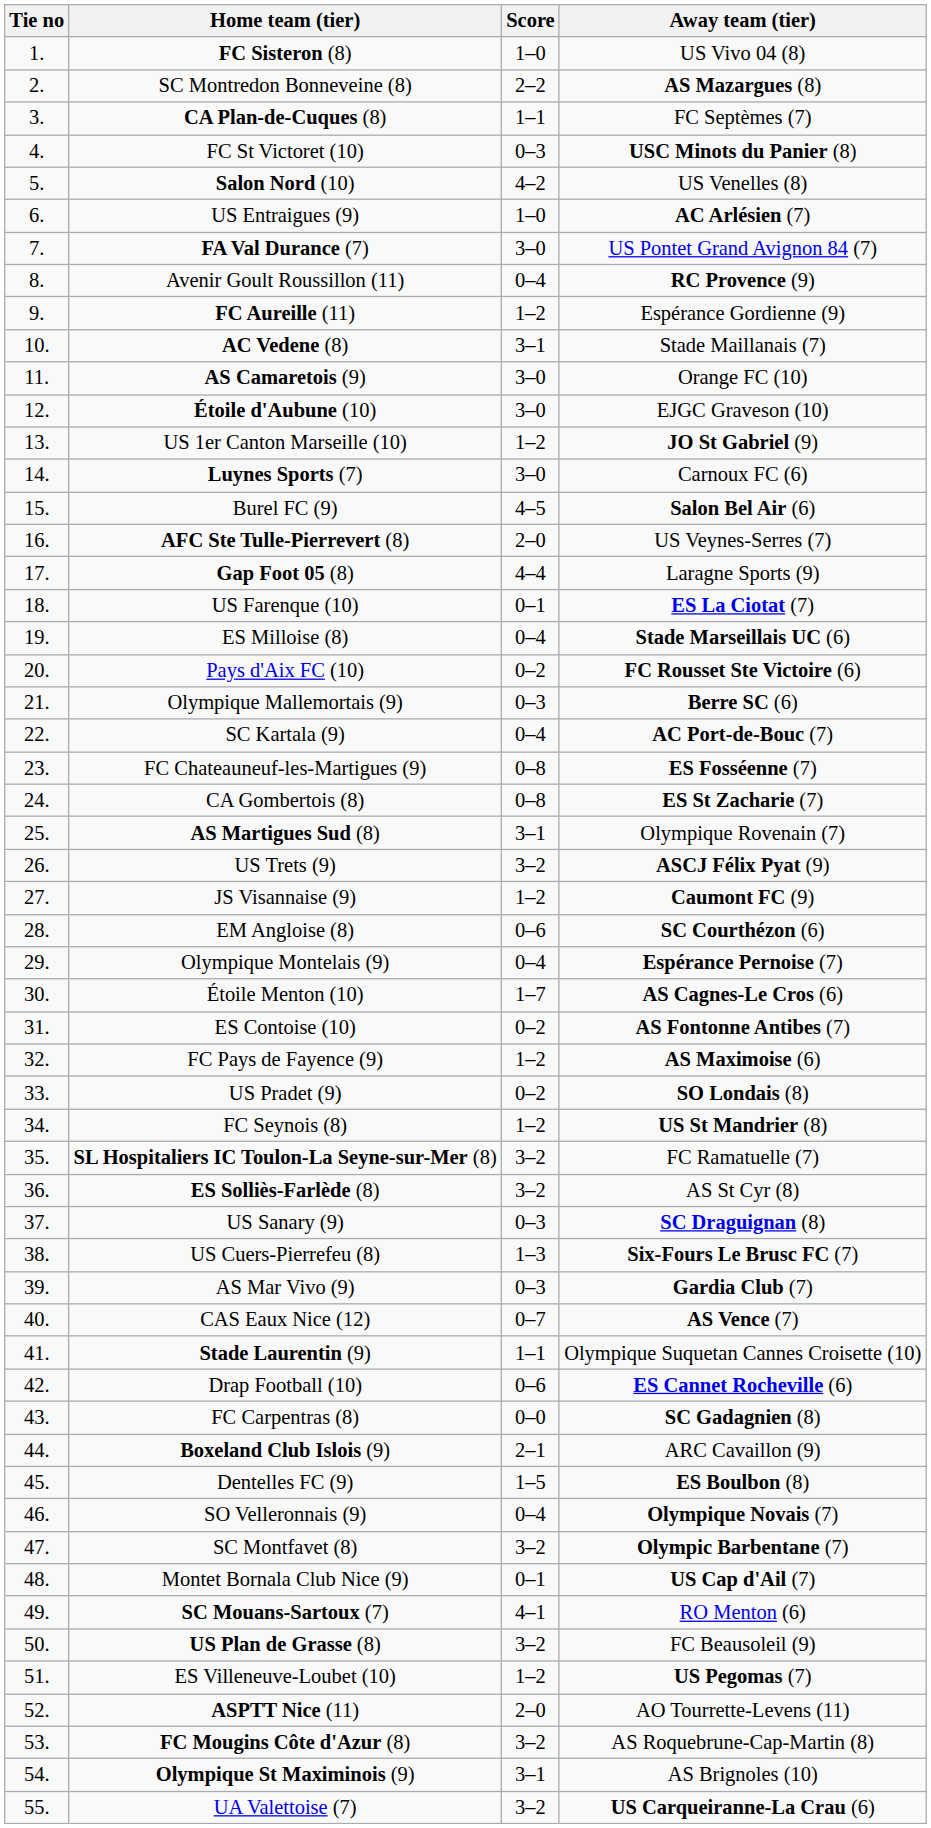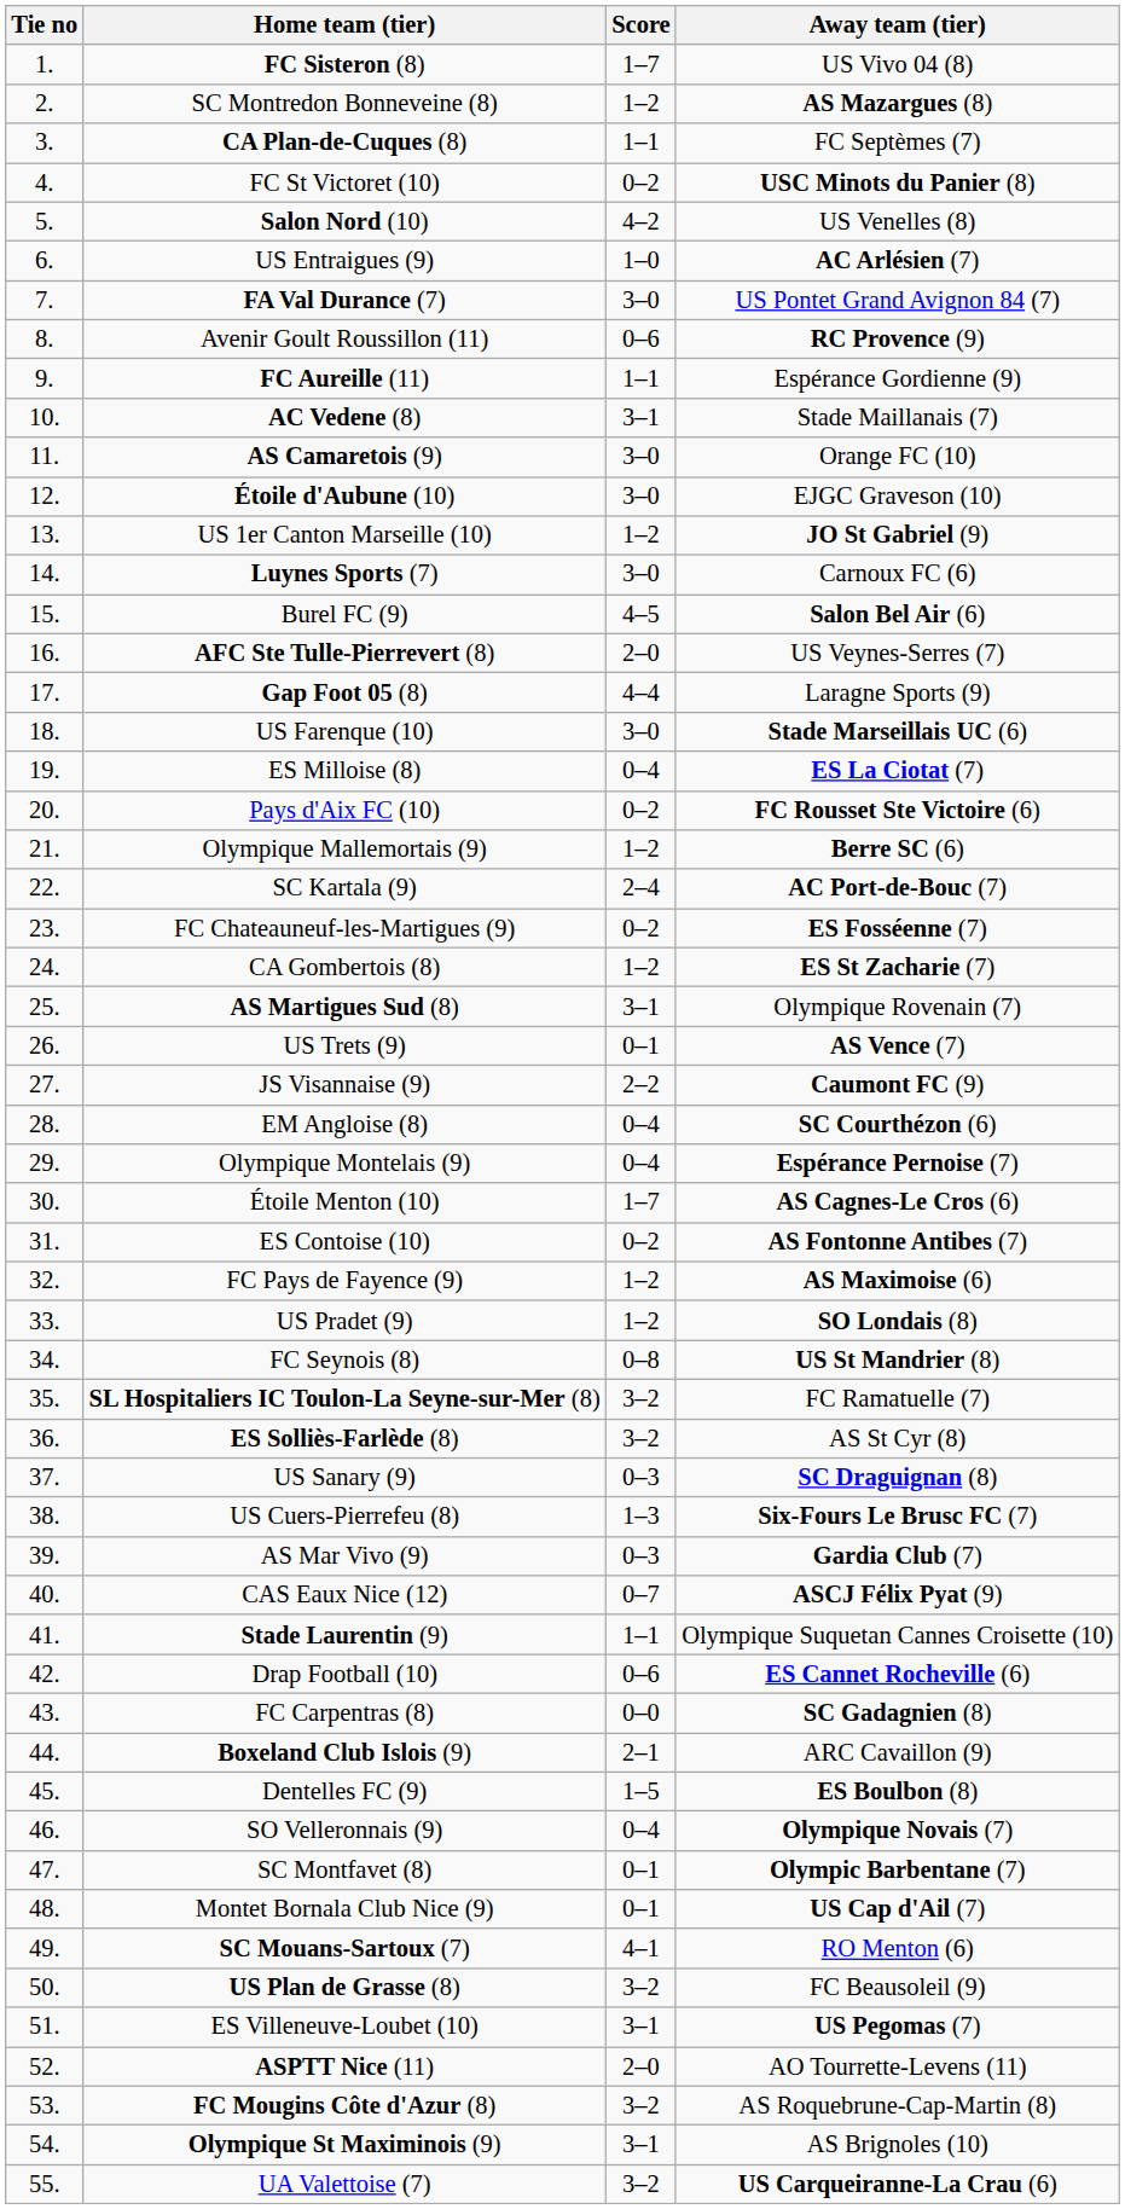FC Sisteron (8) | Score: 1–0 -> 1–7
SC Montredon Bonneveine (8) | Score: 2–2 -> 1–2
FC St Victoret (10) | Score: 0–3 -> 0–2
Avenir Goult Roussillon (11) | Score: 0–4 -> 0–6
FC Aureille (11) | Score: 1–2 -> 1–1
US Farenque (10) | Score: 0–1 -> 3–0
US Farenque (10) | Away team (tier): ES La Ciotat (7) -> Stade Marseillais UC (6)
ES Milloise (8) | Away team (tier): Stade Marseillais UC (6) -> ES La Ciotat (7)
Olympique Mallemortais (9) | Score: 0–3 -> 1–2
SC Kartala (9) | Score: 0–4 -> 2–4
FC Chateauneuf-les-Martigues (9) | Score: 0–8 -> 0–2
CA Gombertois (8) | Score: 0–8 -> 1–2
US Trets (9) | Score: 3–2 -> 0–1
US Trets (9) | Away team (tier): ASCJ Félix Pyat (9) -> AS Vence (7)
JS Visannaise (9) | Score: 1–2 -> 2–2
EM Angloise (8) | Score: 0–6 -> 0–4
US Pradet (9) | Score: 0–2 -> 1–2
FC Seynois (8) | Score: 1–2 -> 0–8
CAS Eaux Nice (12) | Away team (tier): AS Vence (7) -> ASCJ Félix Pyat (9)
SC Montfavet (8) | Score: 3–2 -> 0–1
ES Villeneuve-Loubet (10) | Score: 1–2 -> 3–1
